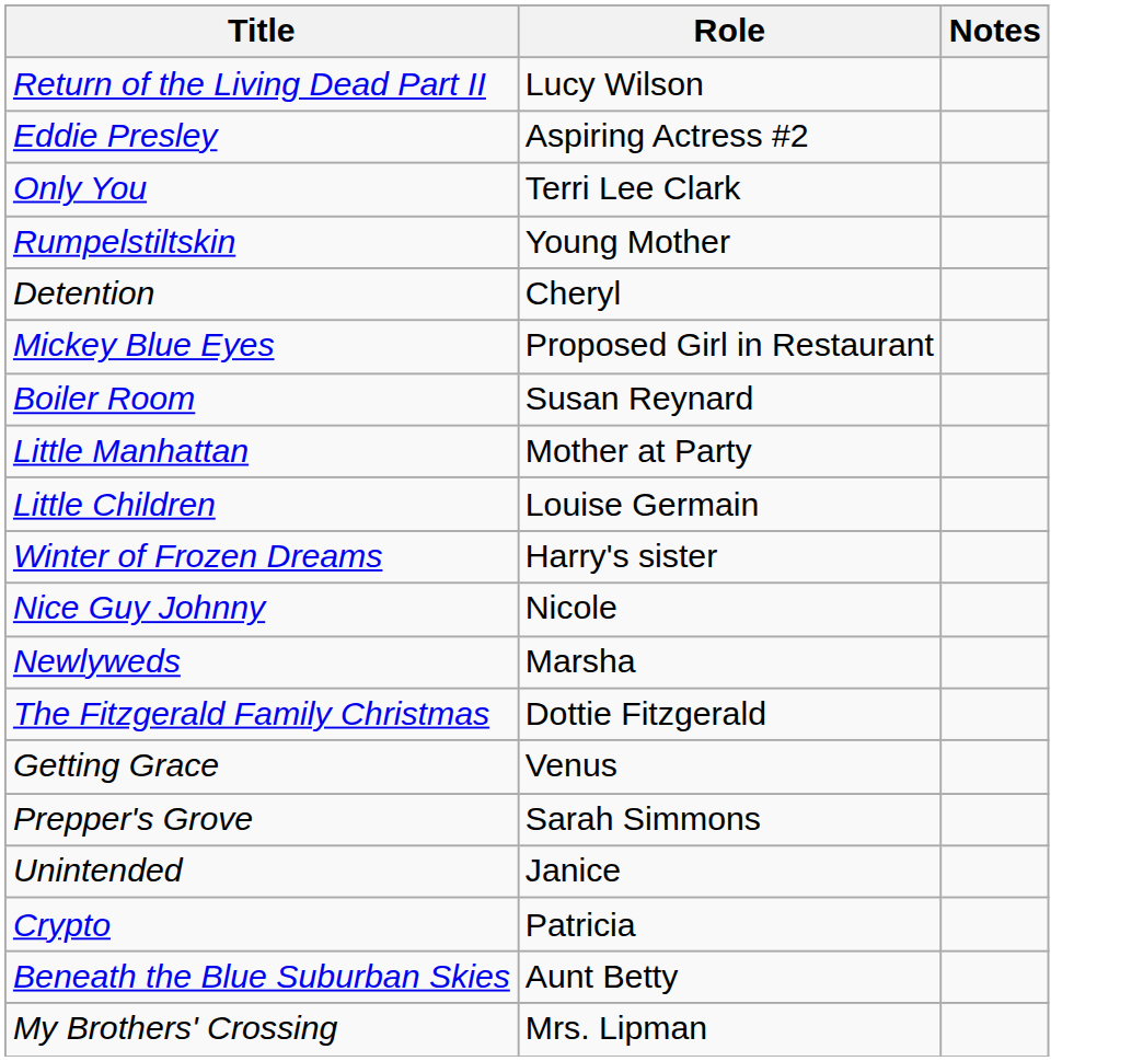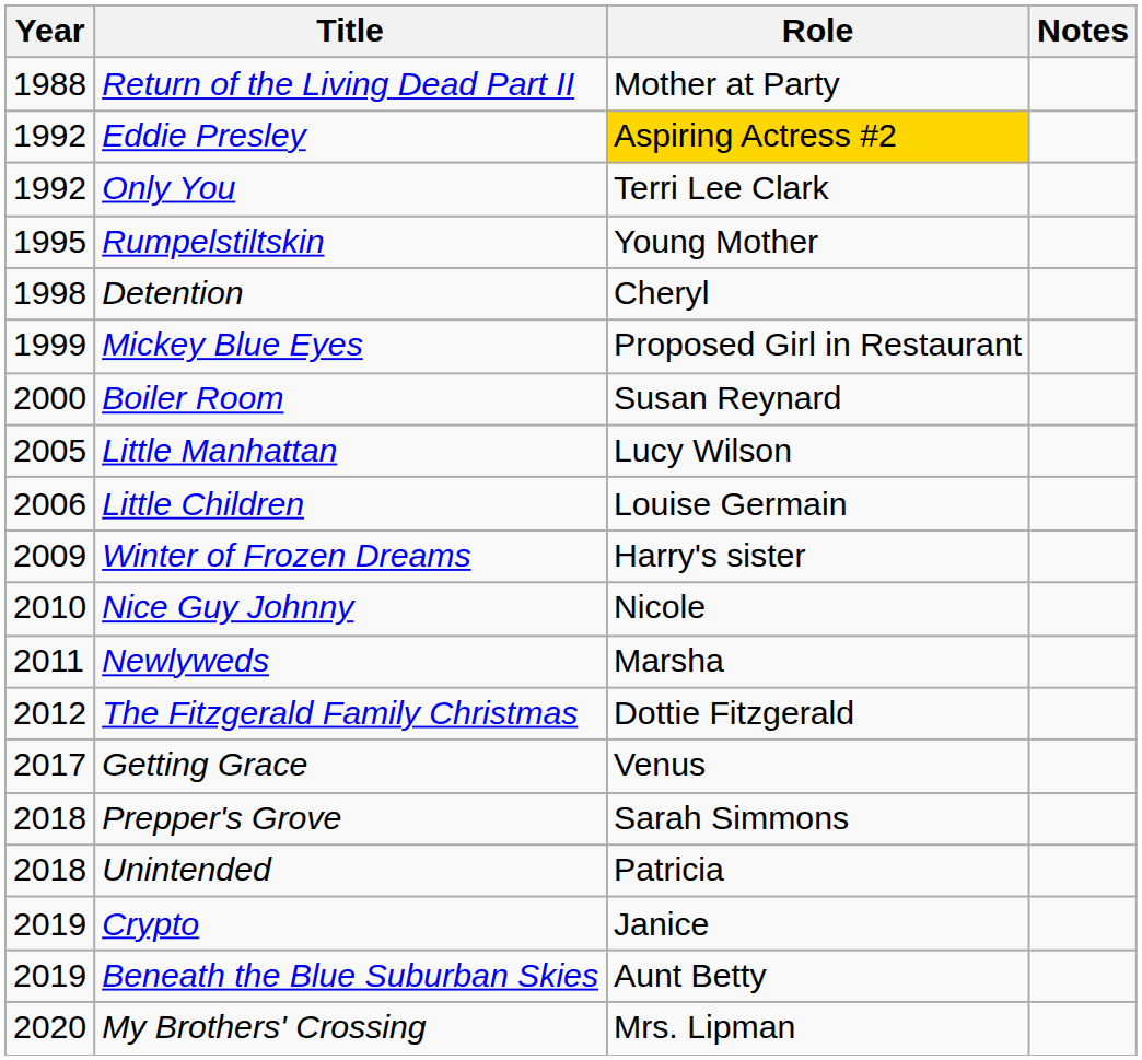+ column: Year | 1988 | 1992 | 1992 | 1995 | 1998 | 1999 | 2000 | 2005 | 2006 | 2009 | 2010 | 2011 | 2012 | 2017 | 2018 | 2018 | 2019 | 2019 | 2020
Return of the Living Dead Part II | Role: Lucy Wilson -> Mother at Party
Eddie Presley | Role: no background -> gold background
Little Manhattan | Role: Mother at Party -> Lucy Wilson
Unintended | Role: Janice -> Patricia
Crypto | Role: Patricia -> Janice
